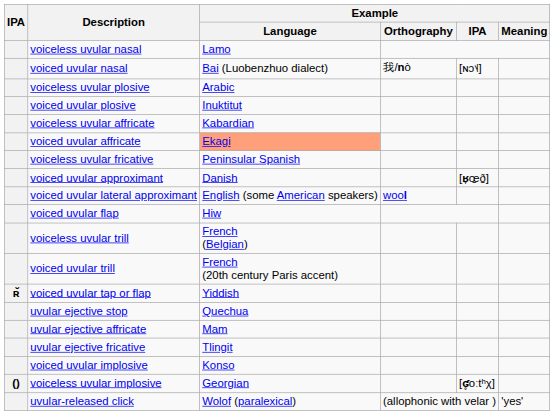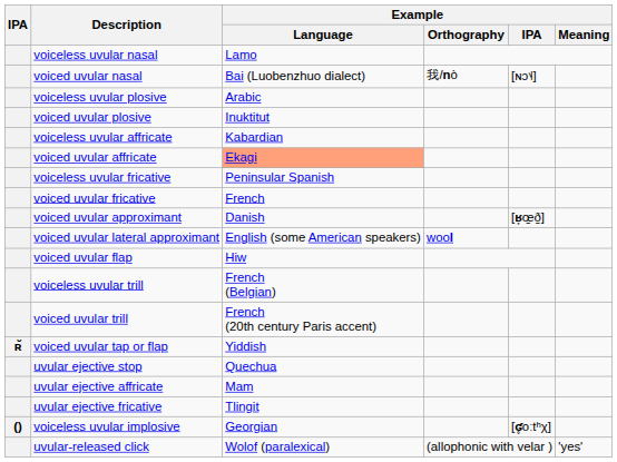+ row: voiced uvular fricative | French
- row: voiced uvular implosive | Konso
